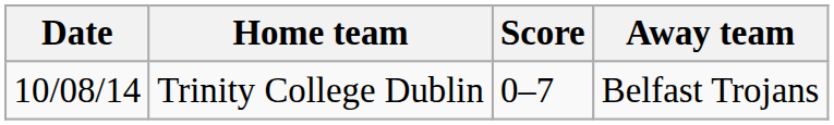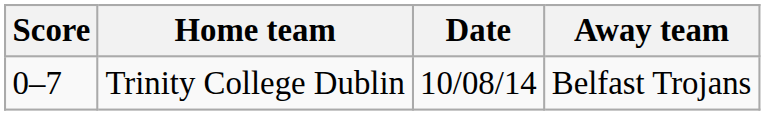columns swapped: Date <-> Score
